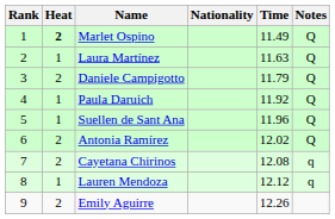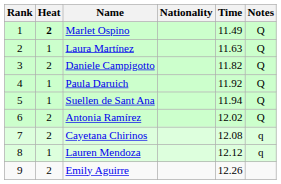Daniele Campigotto | Time: 11.79 -> 11.82
Suellen de Sant Ana | Time: 11.96 -> 11.94
